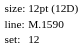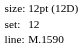rows swapped: set: <-> line:
